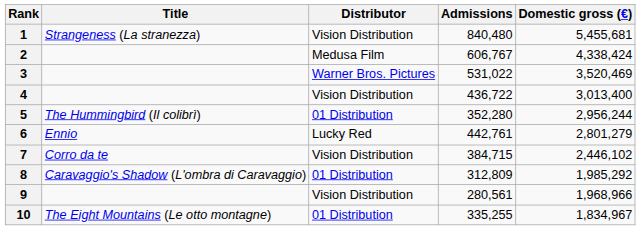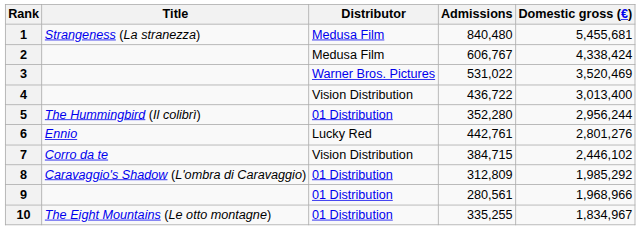1 | Distributor: Vision Distribution -> Medusa Film
6 | Domestic gross (€): 2,801,279 -> 2,801,276
9 | Distributor: Vision Distribution -> 01 Distribution
